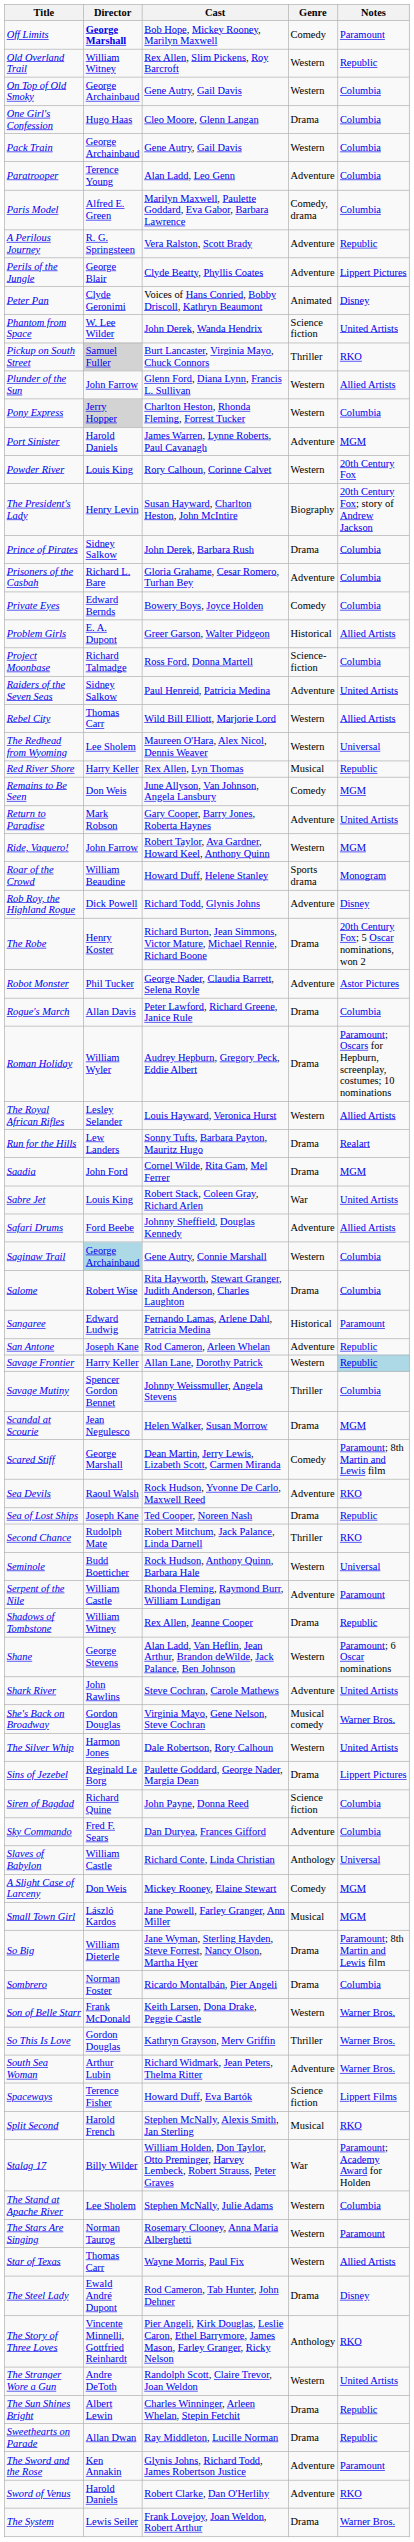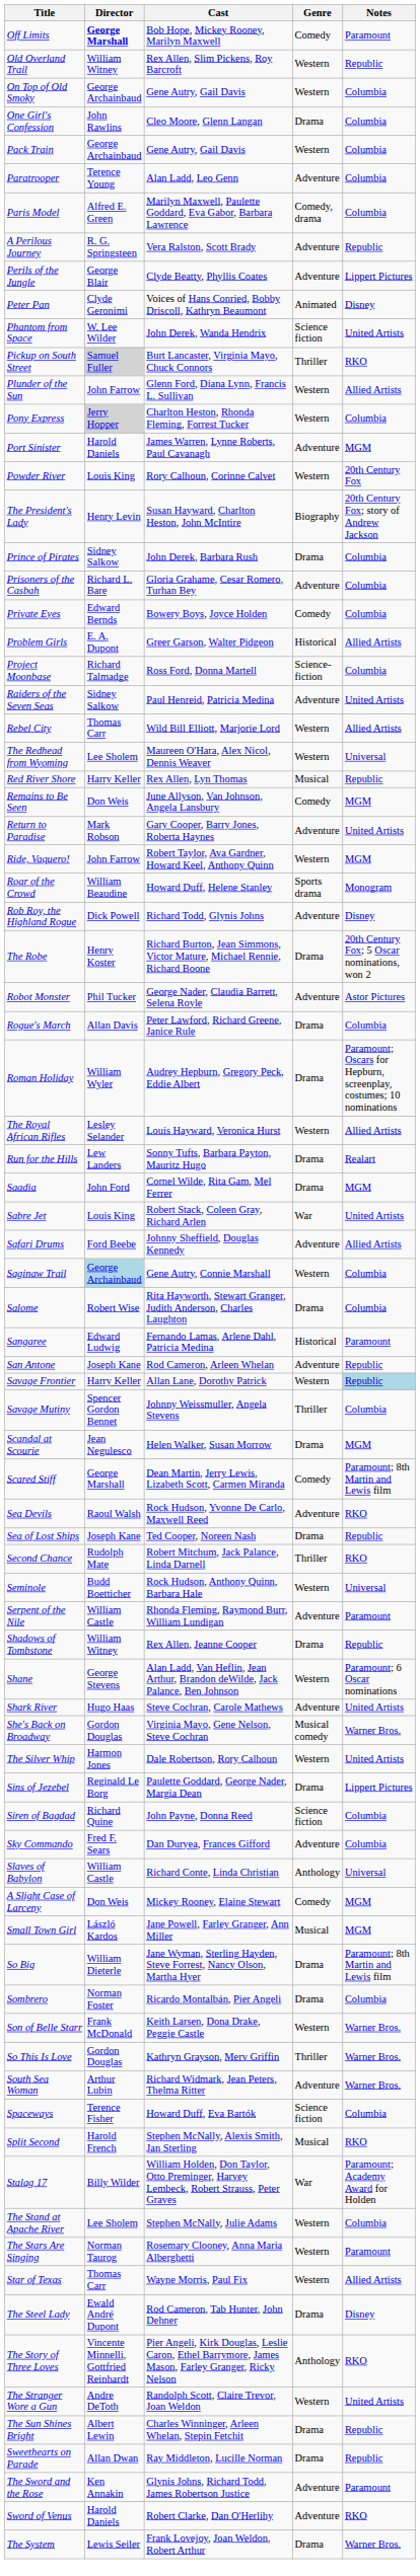One Girl's Confession | Director: Hugo Haas -> John Rawlins
Shark River | Director: John Rawlins -> Hugo Haas
Spaceways | Notes: Lippert Films -> Columbia
